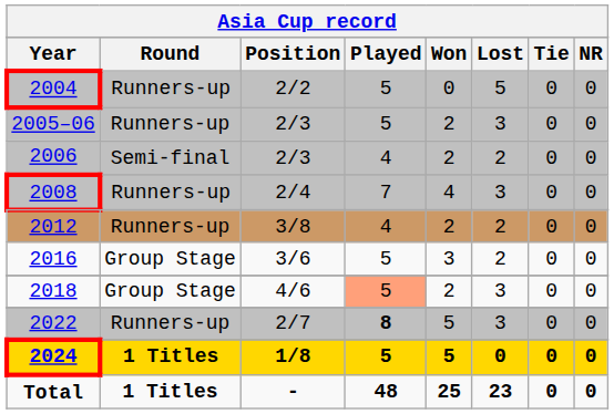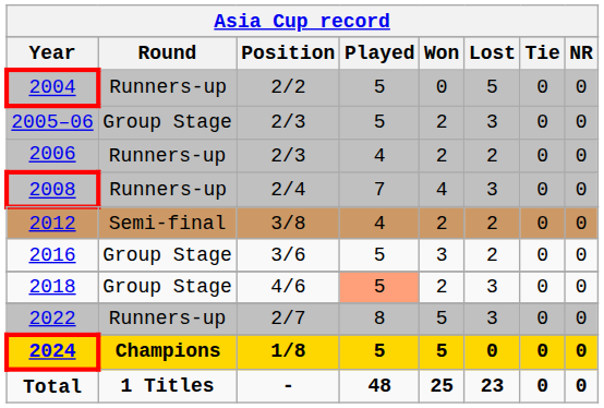2005–06 | Round: Runners-up -> Group Stage
2006 | Round: Semi-final -> Runners-up
2012 | Round: Runners-up -> Semi-final
2022 | Played: bold -> normal
2024 | Round: 1 Titles -> Champions
